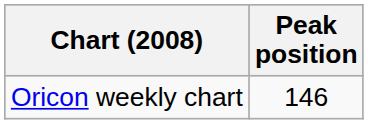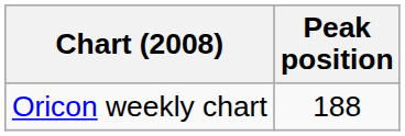Oricon weekly chart | Peak position: 146 -> 188
